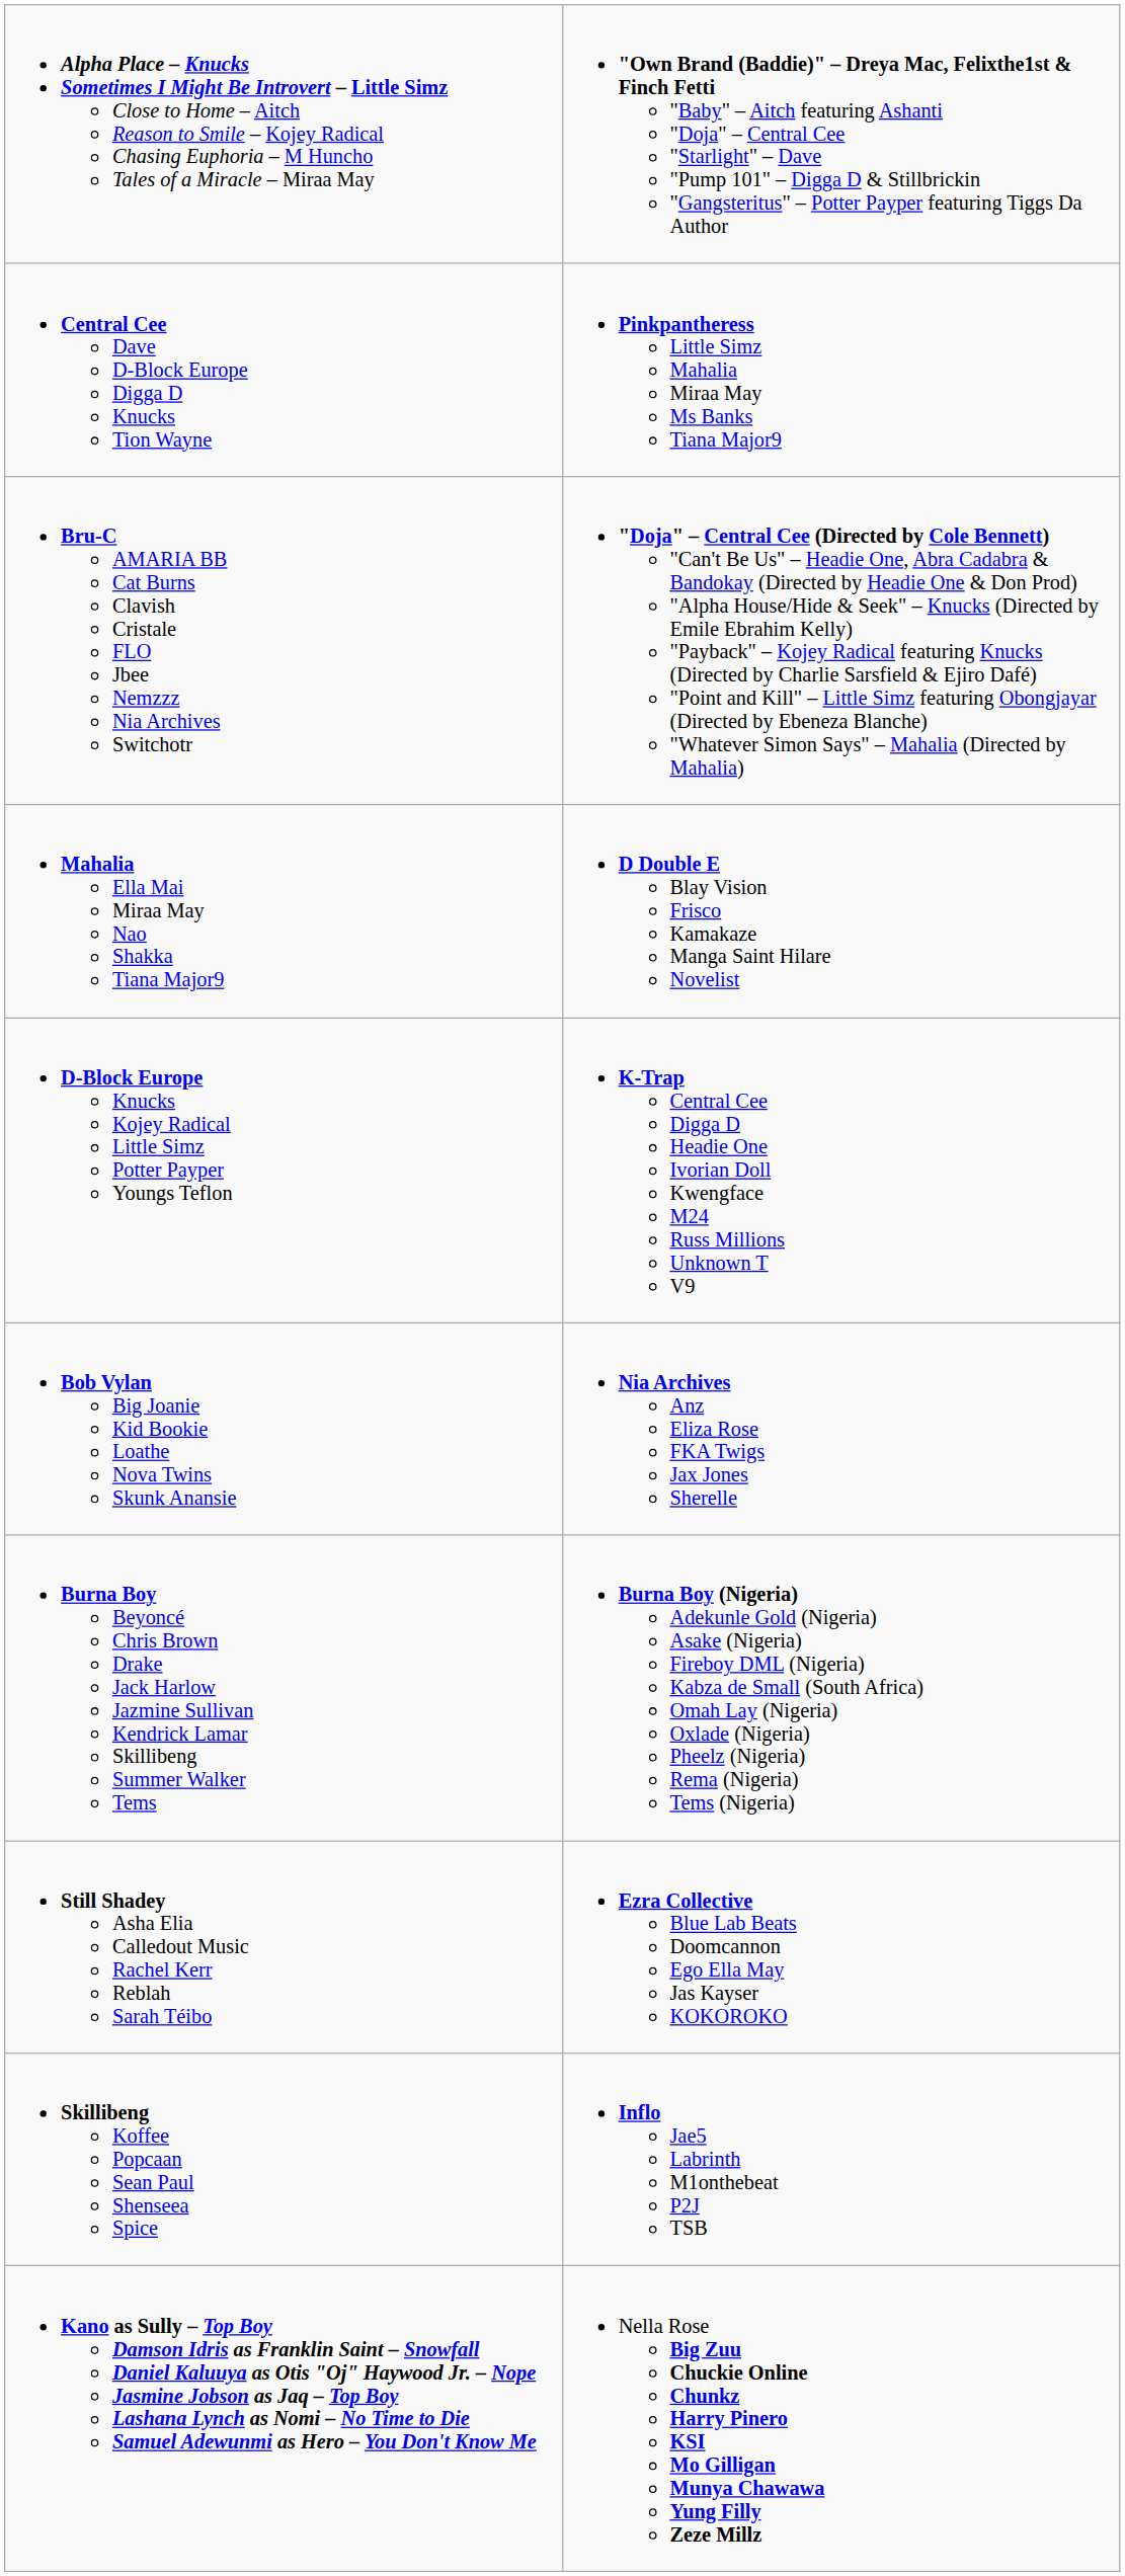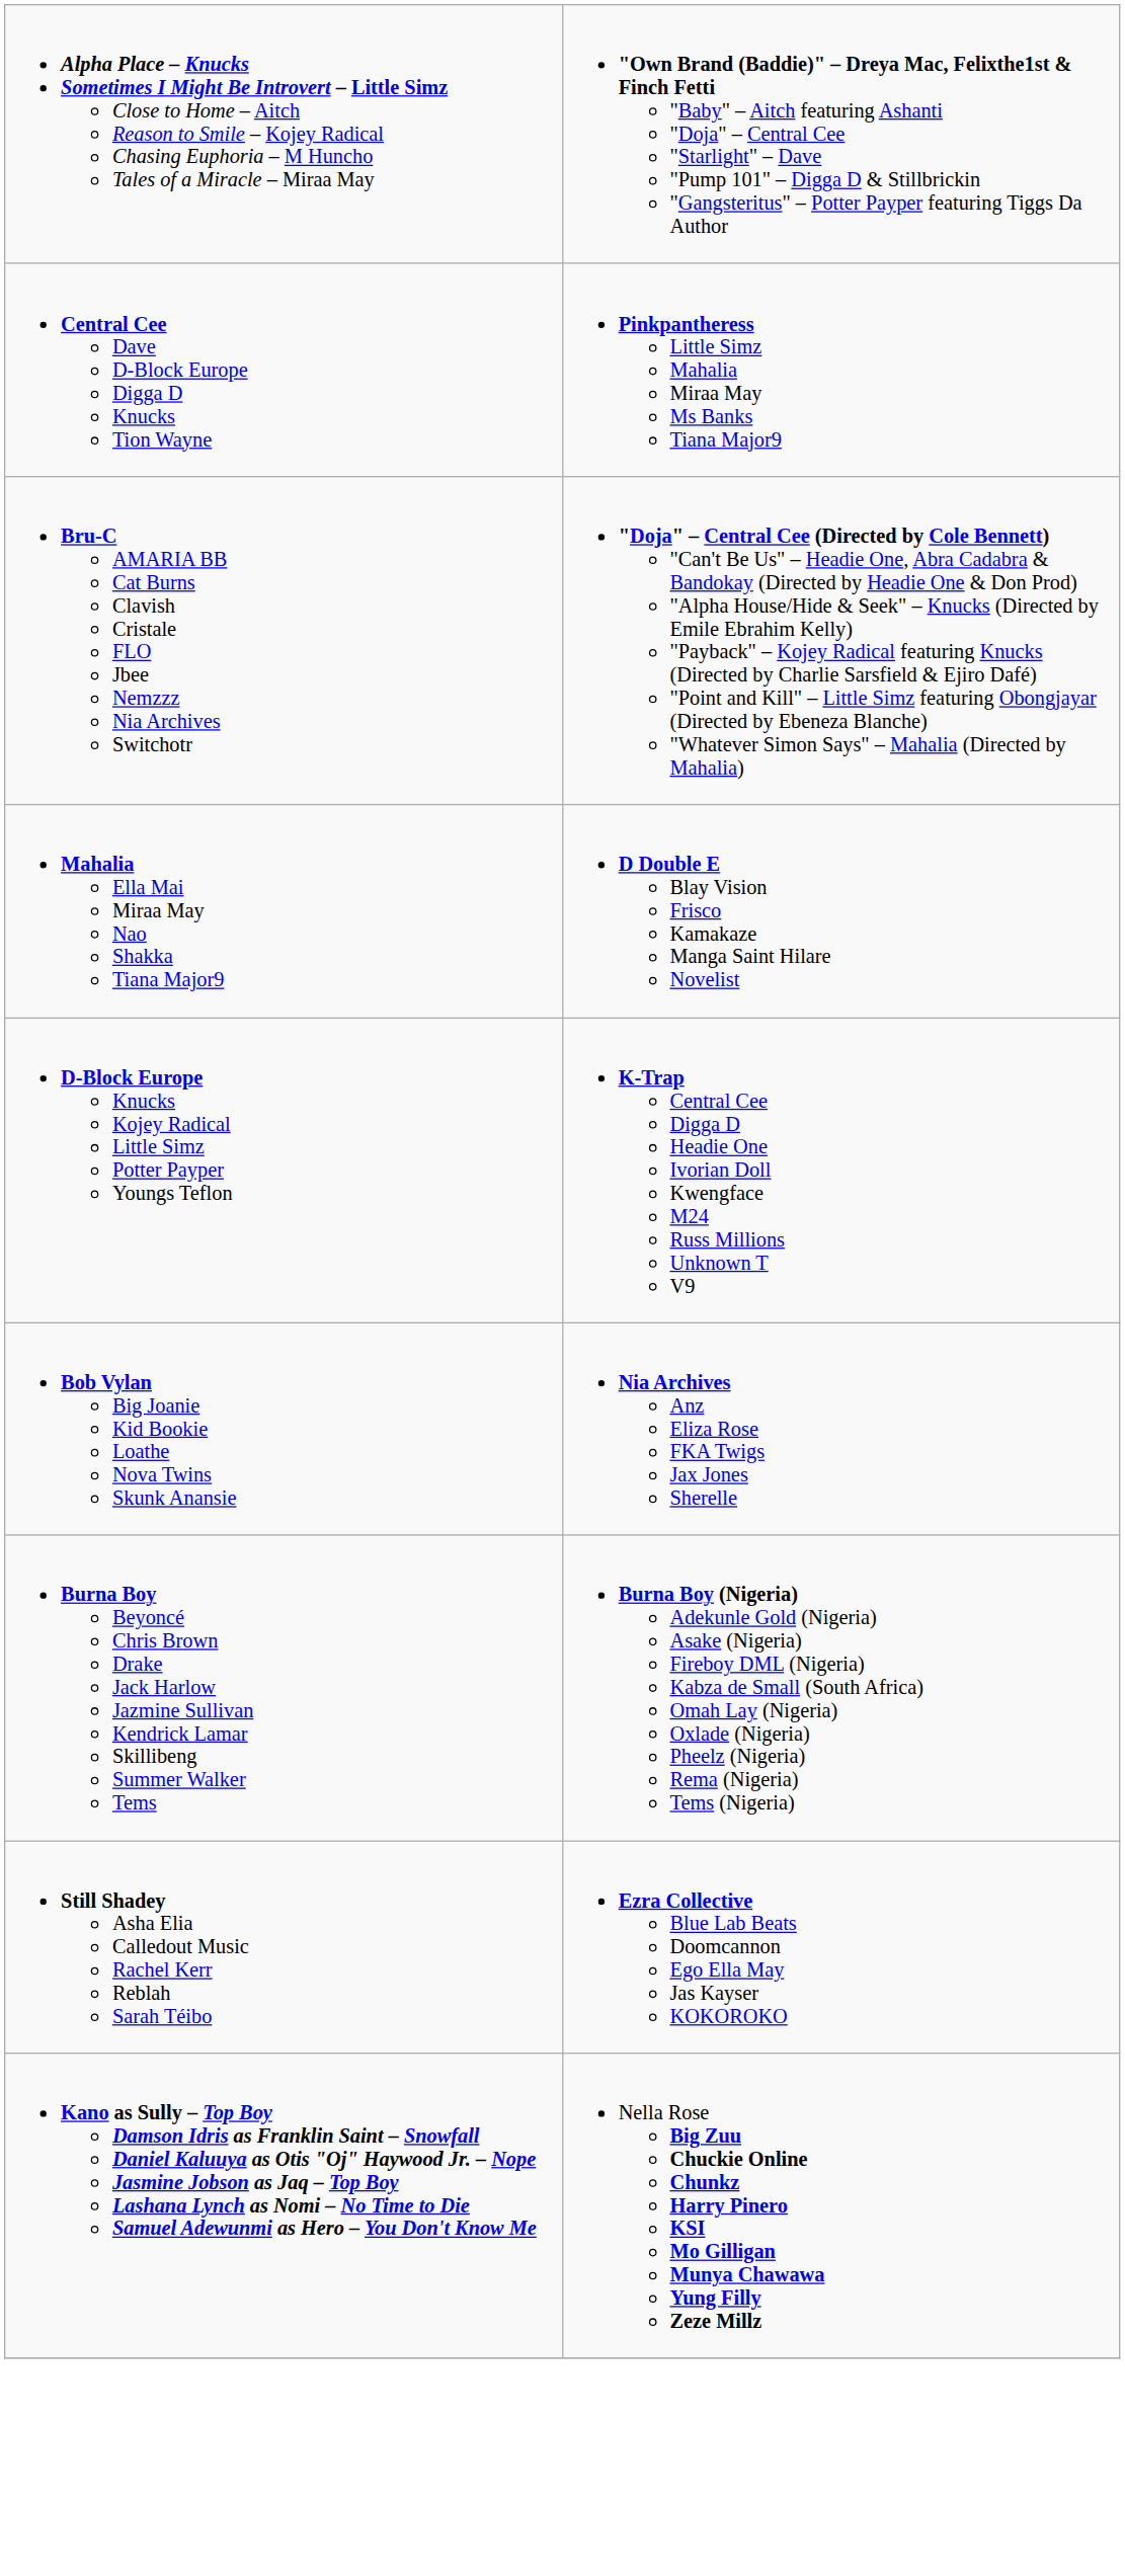- row: Skillibeng Koffee Popcaan Sean Paul Shenseea Spice | Inflo Jae5 Labrinth M1onthebeat P2J TSB
